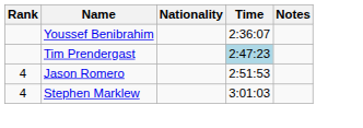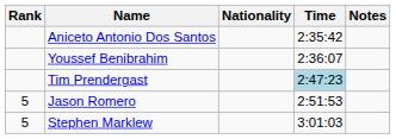+ row: Aniceto Antonio Dos Santos | 2:35:42
Jason Romero | Rank: 4 -> 5
Stephen Marklew | Rank: 4 -> 5
